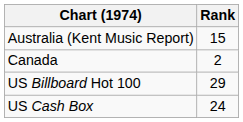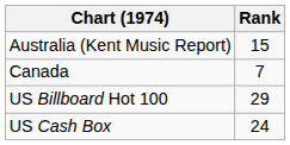Canada | Rank: 2 -> 7
